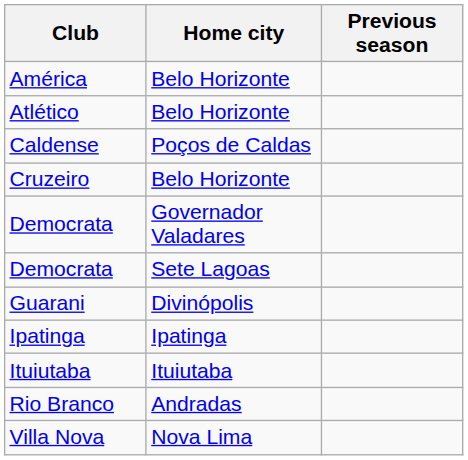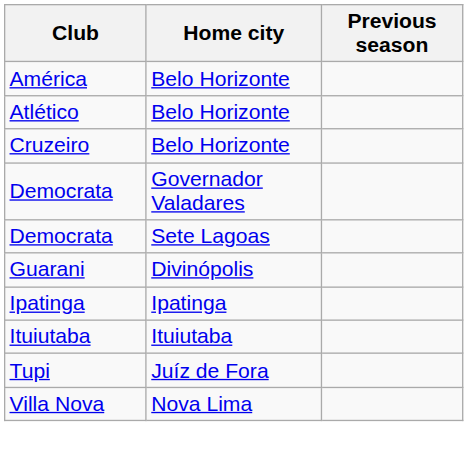- row: Caldense | Poços de Caldas
- row: Rio Branco | Andradas
+ row: Tupi | Juíz de Fora
